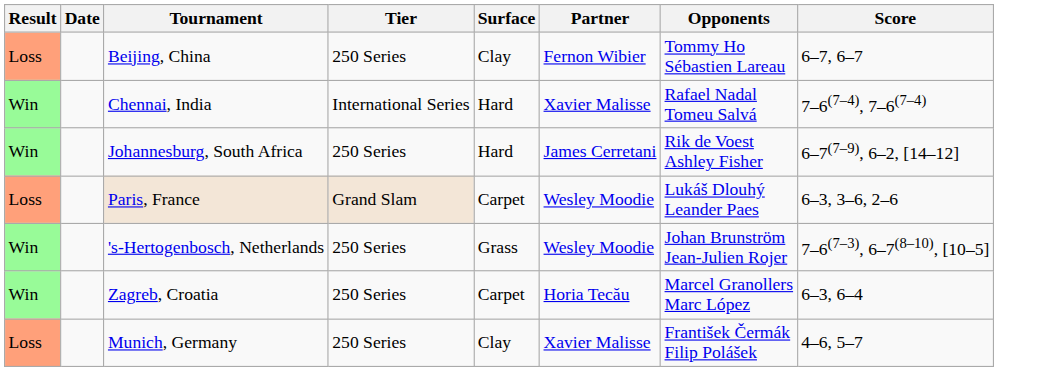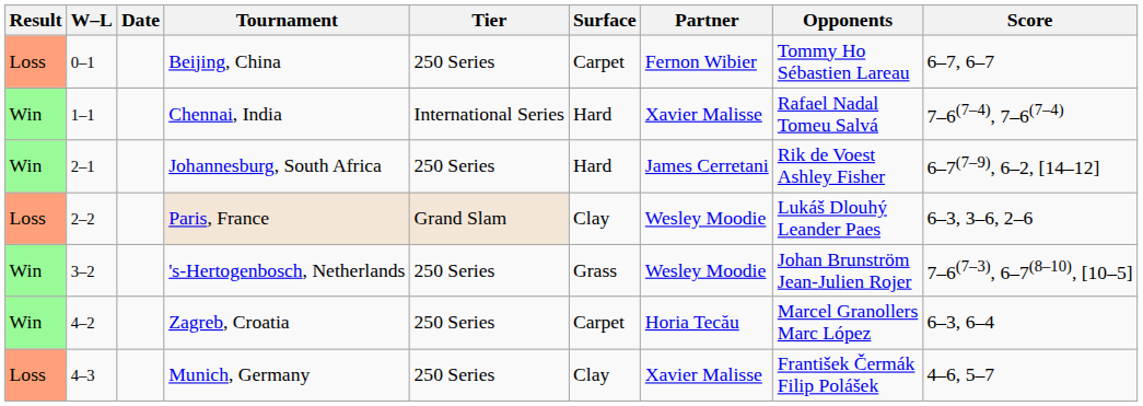+ column: W–L | 0–1 | 1–1 | 2–1 | 2–2 | 3–2 | 4–2 | 4–3
Beijing, China | Surface: Clay -> Carpet
Paris, France | Surface: Carpet -> Clay
